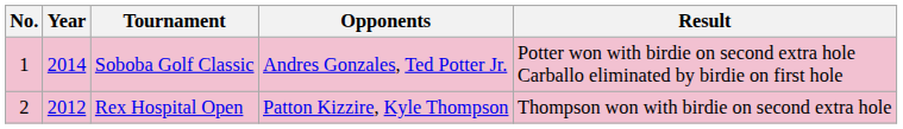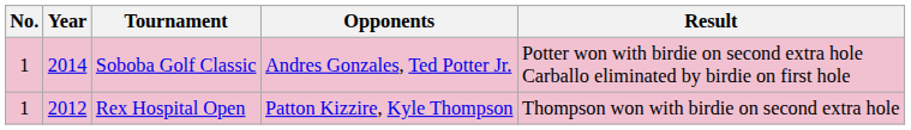Rex Hospital Open | No.: 2 -> 1
